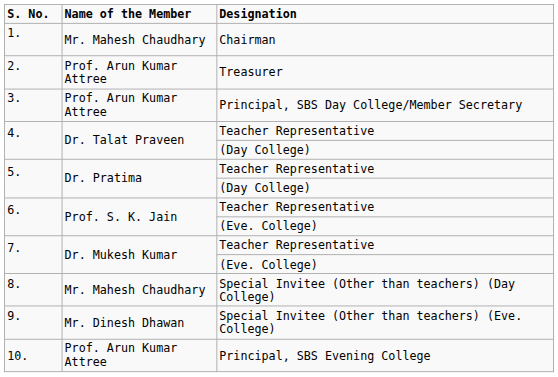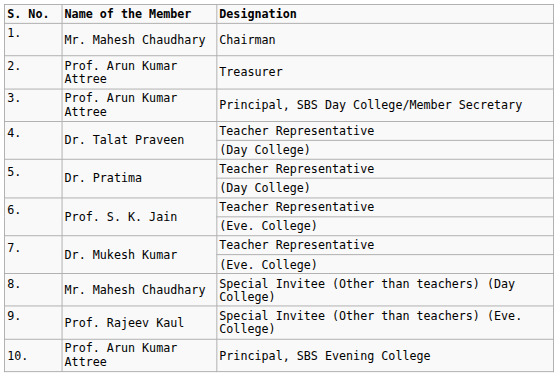9. | Name of the Member: Mr. Dinesh Dhawan -> Prof. Rajeev Kaul
